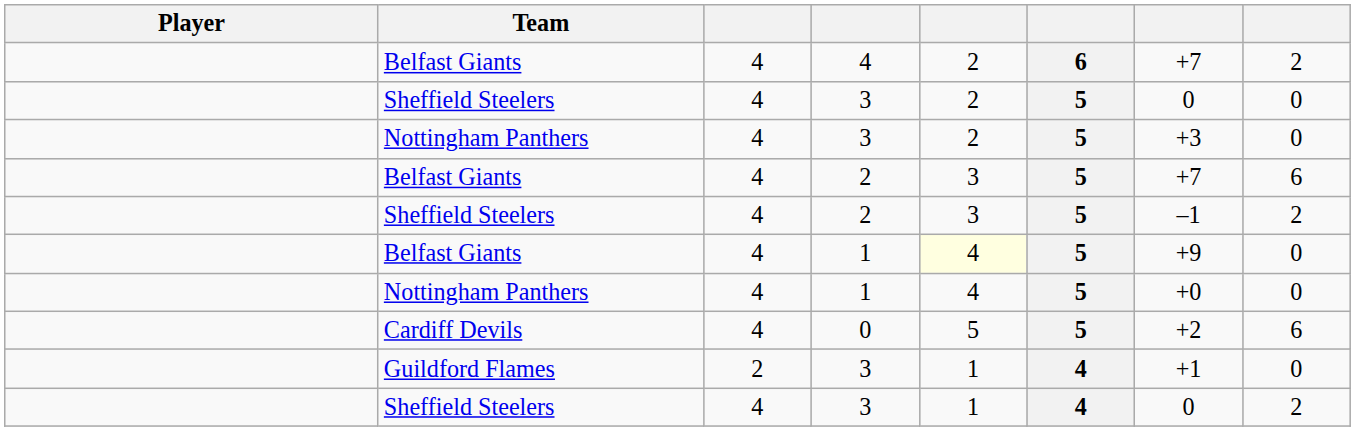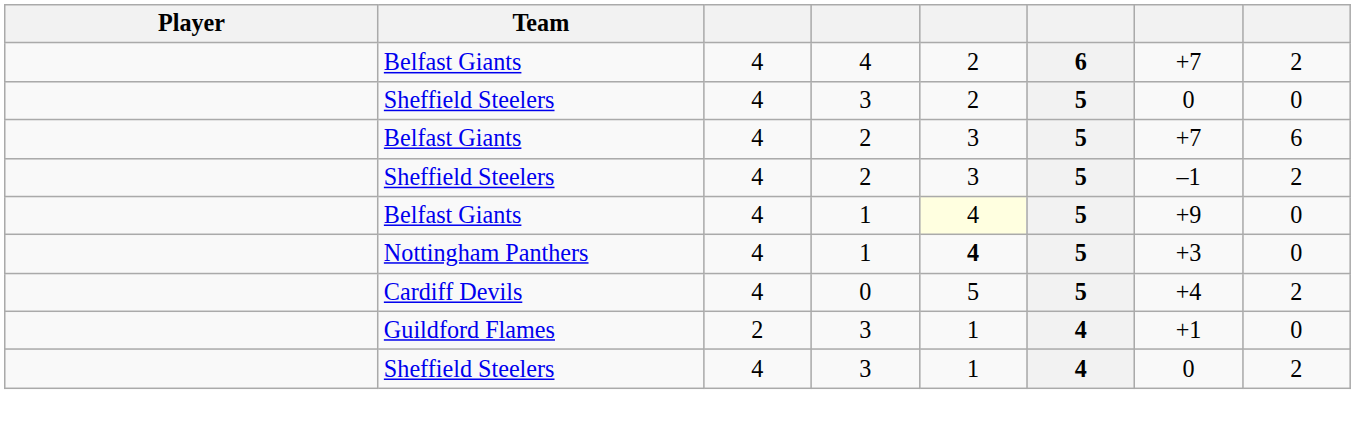- row: Nottingham Panthers | 4 | 3 | 2 | 5 | +3 | 0
Nottingham Panthers / 1 | column 5: normal -> bold
Nottingham Panthers / 1 | column 7: +0 -> +3
Cardiff Devils | column 7: +2 -> +4
Cardiff Devils | column 8: 6 -> 2
